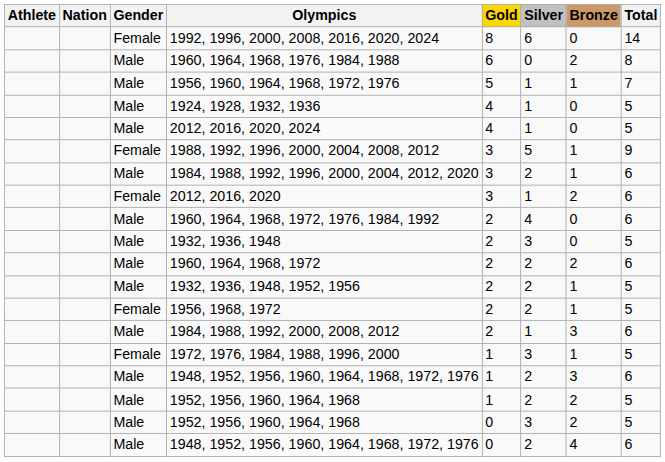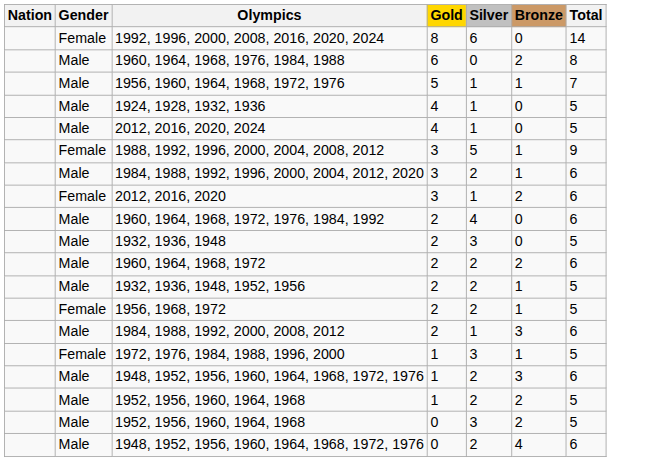- column: Athlete
